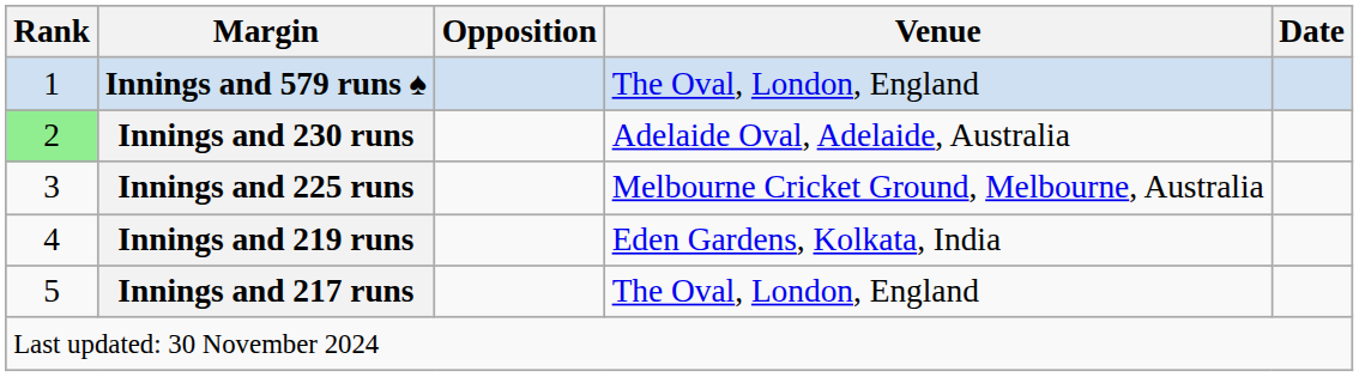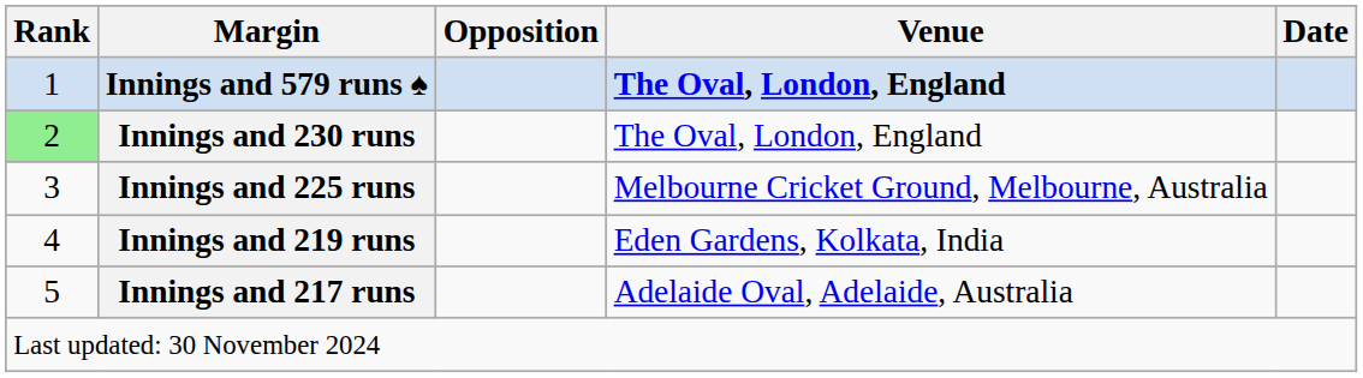Innings and 579 runs ♠ | Venue: normal -> bold
Innings and 230 runs | Venue: Adelaide Oval, Adelaide, Australia -> The Oval, London, England
Innings and 217 runs | Venue: The Oval, London, England -> Adelaide Oval, Adelaide, Australia
